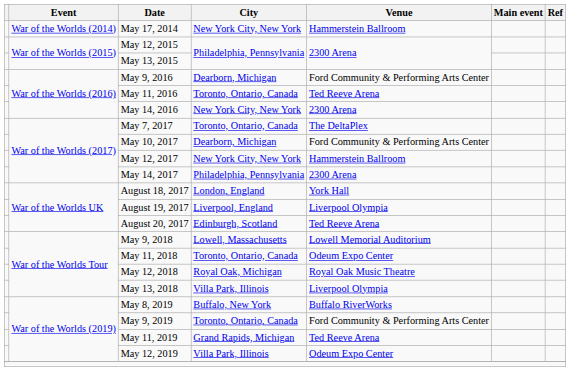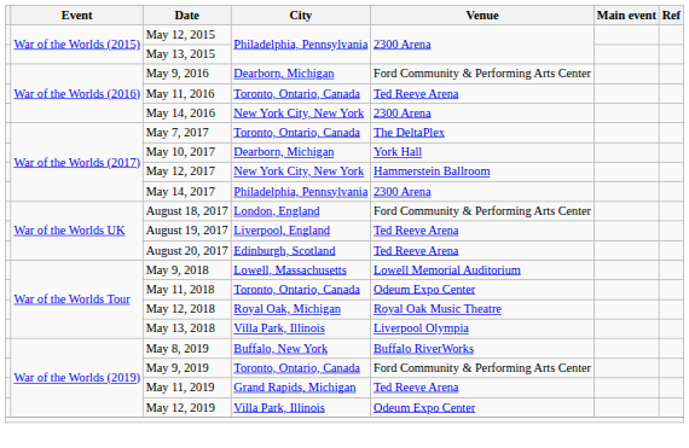- row: War of the Worlds (2014) | May 17, 2014 | New York City, New York | Hammerstein Ballroom
May 10, 2017 | Venue: Ford Community & Performing Arts Center -> York Hall
August 18, 2017 | Venue: York Hall -> Ford Community & Performing Arts Center
August 19, 2017 | Venue: Liverpool Olympia -> Ted Reeve Arena
